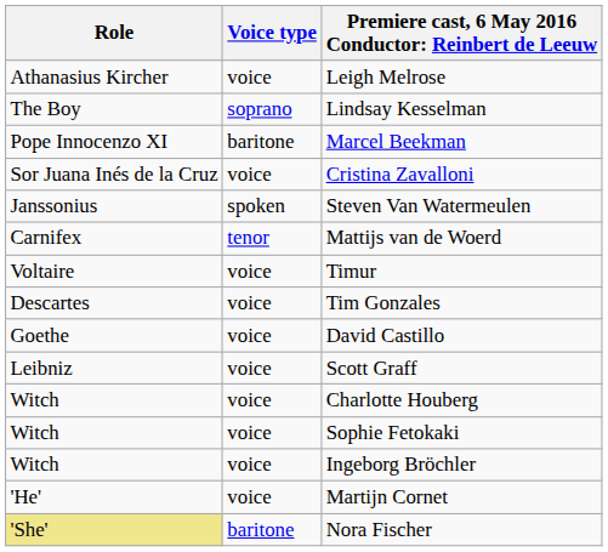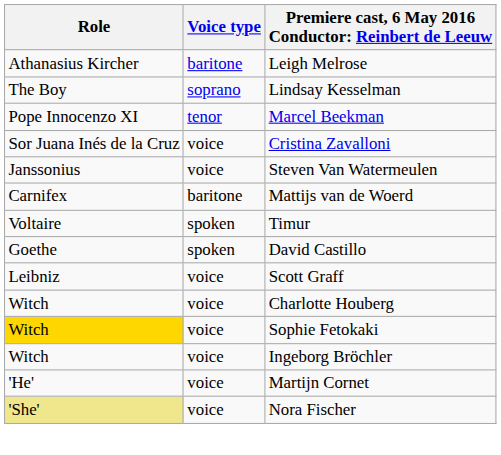Leigh Melrose | Voice type: voice -> baritone
Marcel Beekman | Voice type: baritone -> tenor
Steven Van Watermeulen | Voice type: spoken -> voice
Mattijs van de Woerd | Voice type: tenor -> baritone
Timur | Voice type: voice -> spoken
- row: Descartes | voice | Tim Gonzales
David Castillo | Voice type: voice -> spoken
Sophie Fetokaki | Role: no background -> gold background
Nora Fischer | Voice type: baritone -> voice
